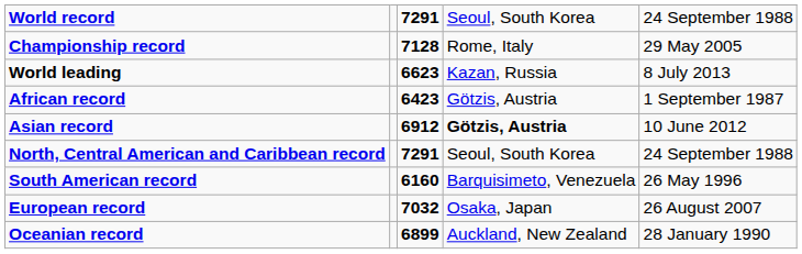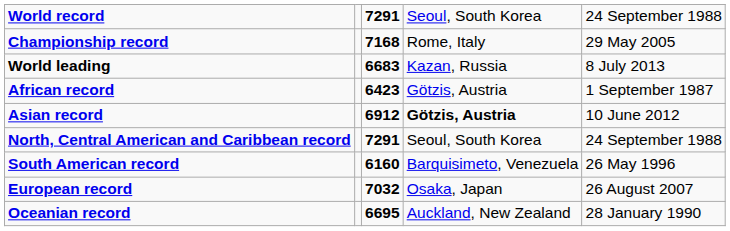Championship record | column 3: 7128 -> 7168
World leading | column 3: 6623 -> 6683
Oceanian record | column 3: 6899 -> 6695
